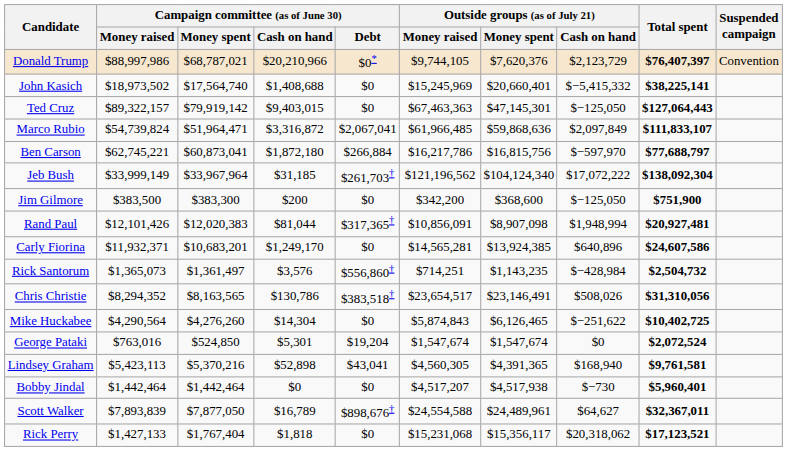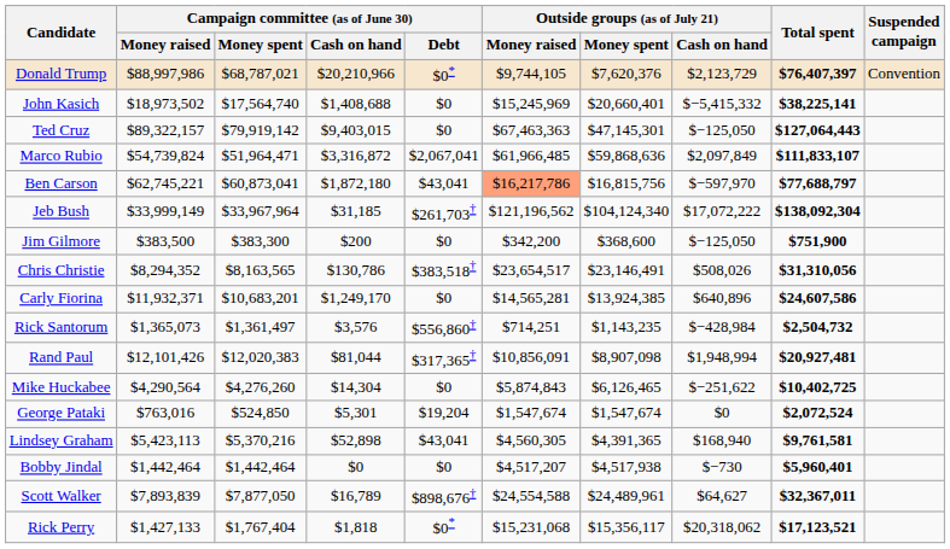Ben Carson | Campaign committee (as of June 30) / Debt: $266,884 -> $43,041
Ben Carson | Outside groups (as of July 21) / Money raised: no background -> lightsalmon background
rows swapped: Chris Christie <-> Rand Paul
Rick Perry | Campaign committee (as of June 30) / Debt: $0 -> $0*
